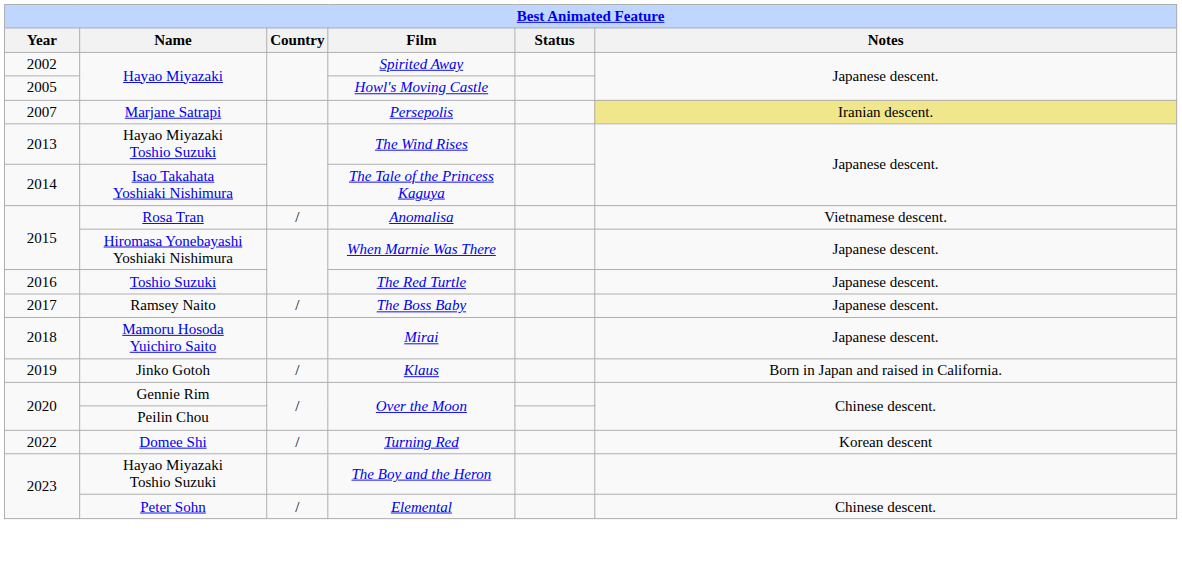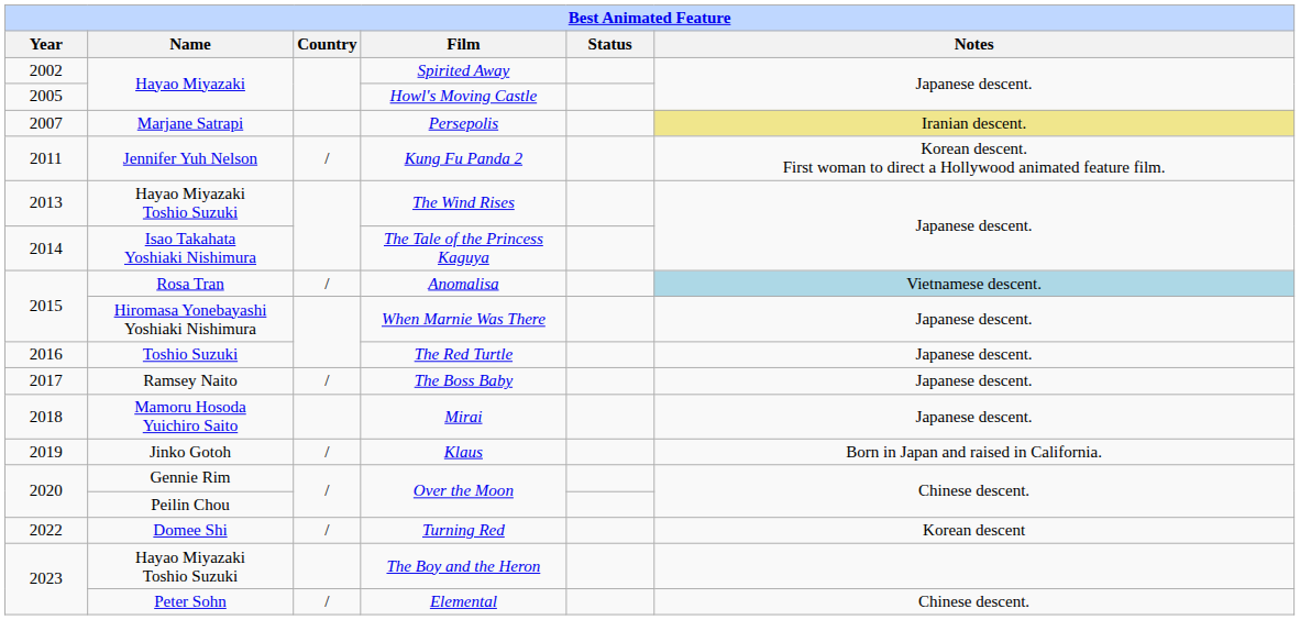+ row: 2011 | Jennifer Yuh Nelson | / | Kung Fu Panda 2 | Korean descent. First woman to direct a Hollywood animated feature film.
Anomalisa | Notes: no background -> lightblue background
